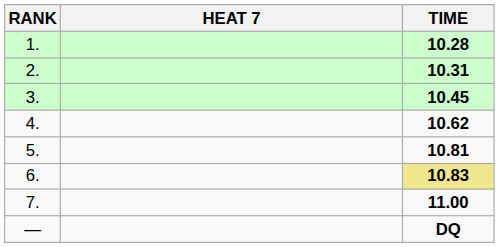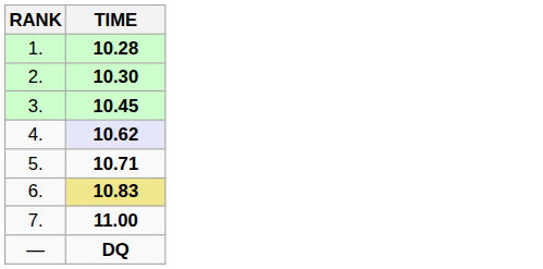- column: HEAT 7
2. | TIME: 10.31 -> 10.30
4. | TIME: no background -> lavender background
5. | TIME: 10.81 -> 10.71
